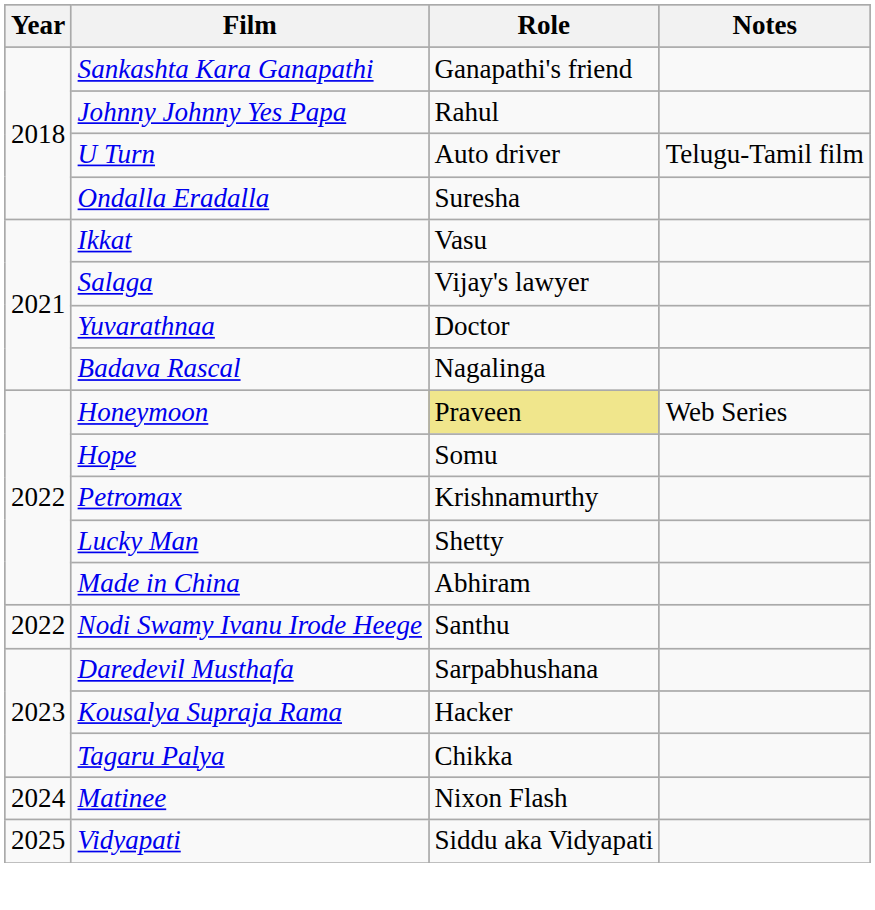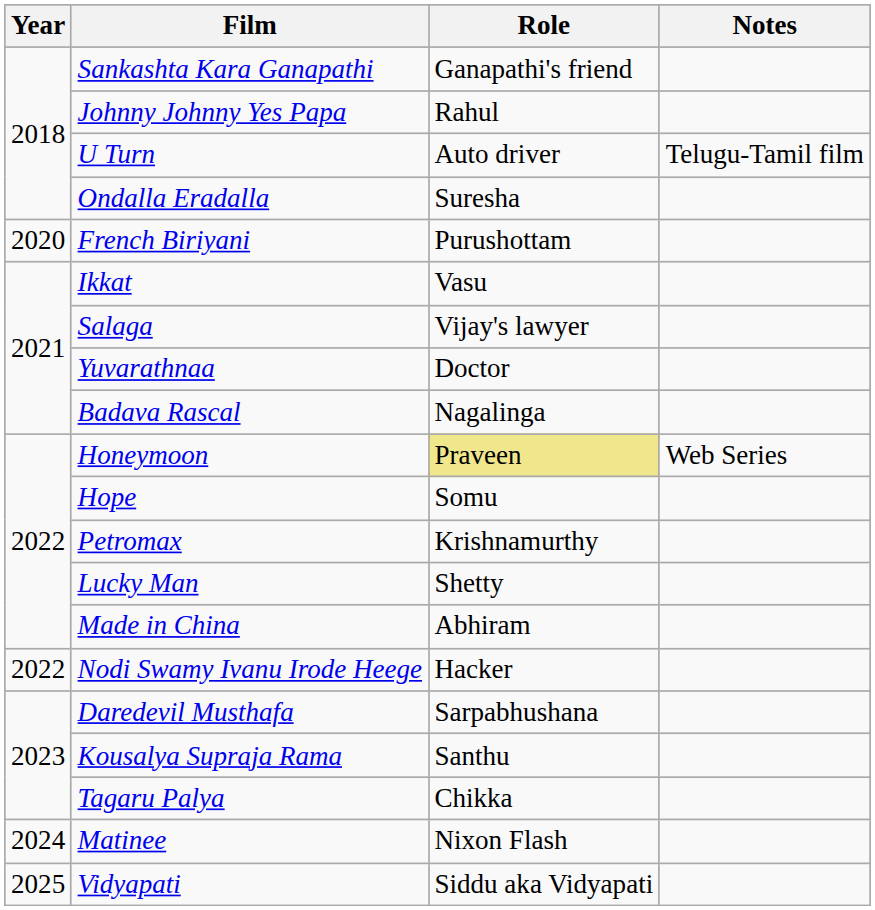+ row: 2020 | French Biriyani | Purushottam
Nodi Swamy Ivanu Irode Heege | Role: Santhu -> Hacker
Kousalya Supraja Rama | Role: Hacker -> Santhu
